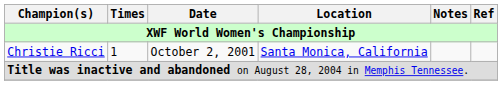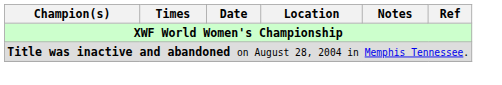- row: Christie Ricci | 1 | October 2, 2001 | Santa Monica, California
